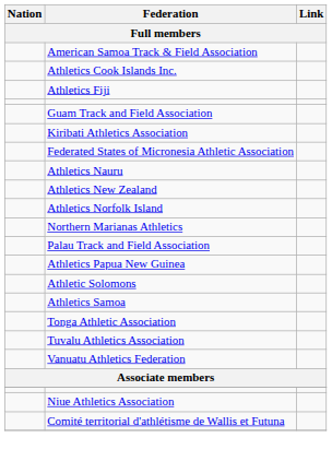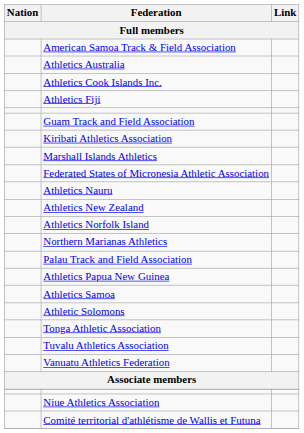+ row: Athletics Australia
+ row: Marshall Islands Athletics
rows swapped: Athletics Samoa <-> Athletic Solomons
